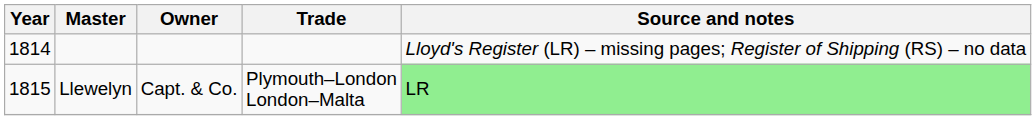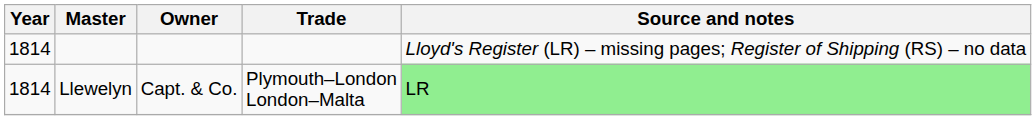Llewelyn | Year: 1815 -> 1814
